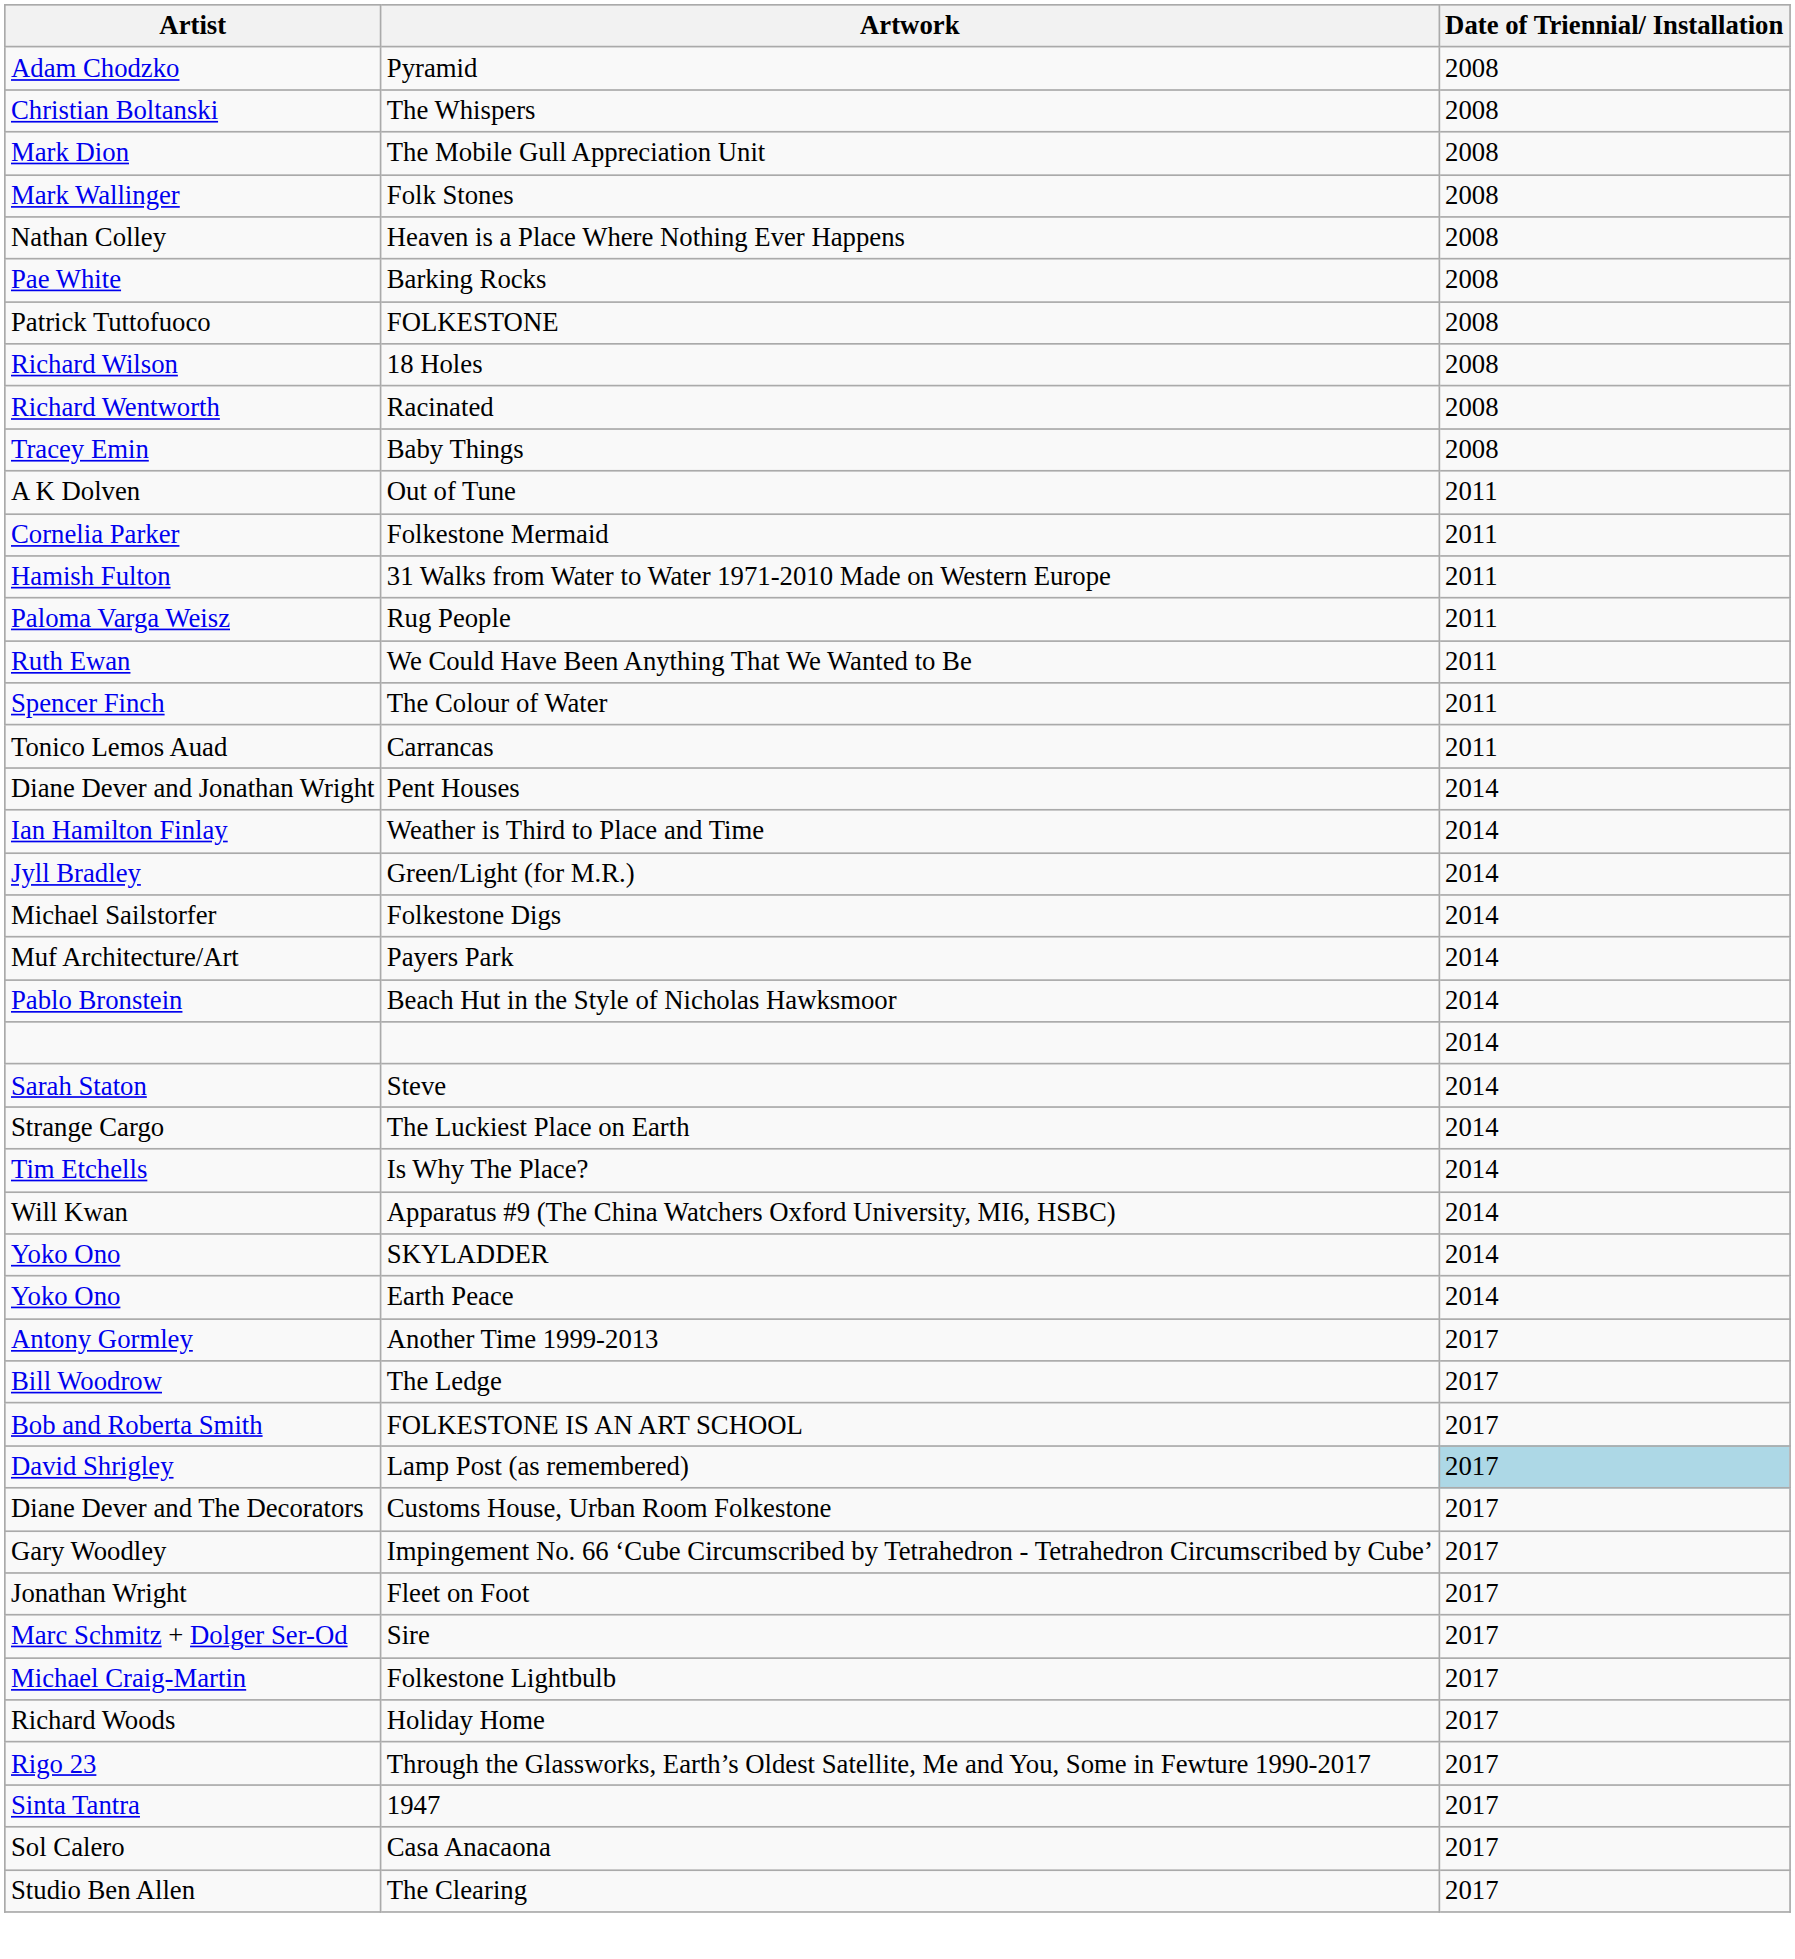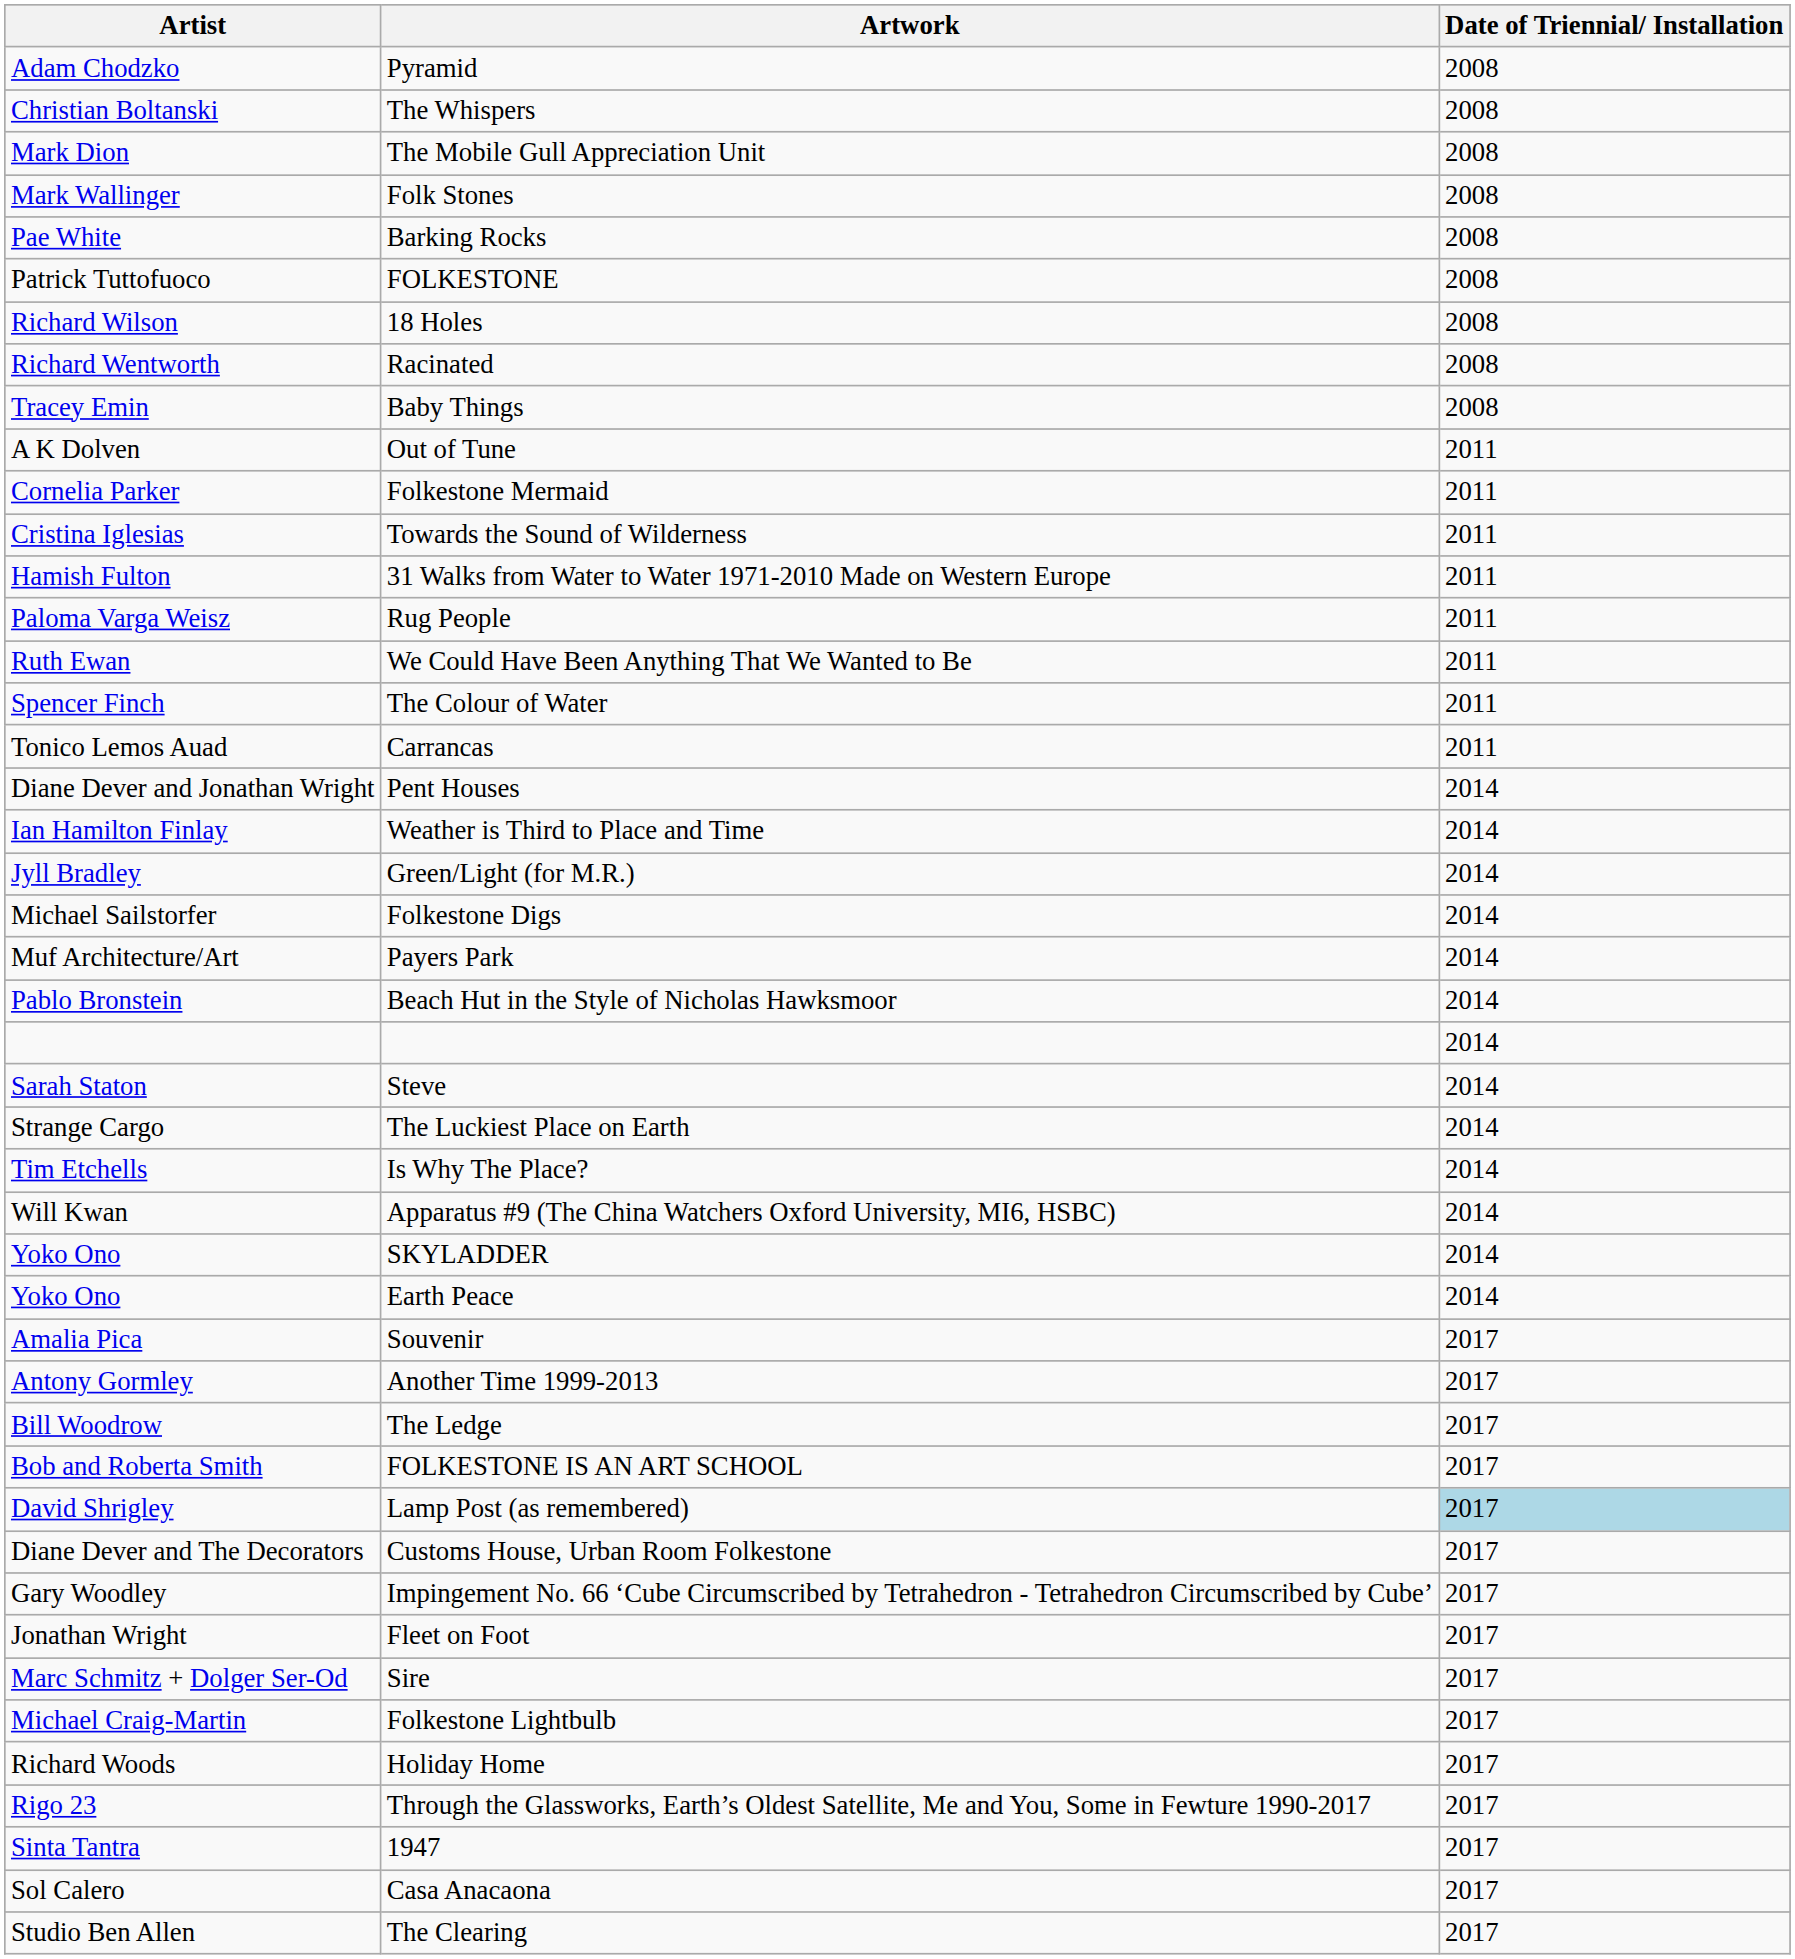- row: Nathan Colley | Heaven is a Place Where Nothing Ever Happens | 2008
+ row: Cristina Iglesias | Towards the Sound of Wilderness | 2011
+ row: Amalia Pica | Souvenir | 2017
